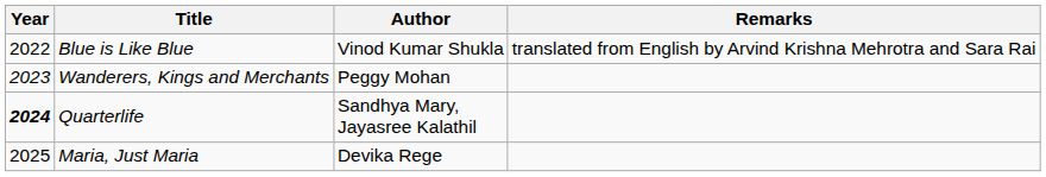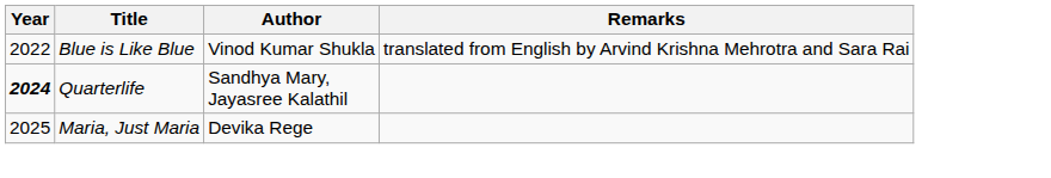- row: 2023 | Wanderers, Kings and Merchants | Peggy Mohan
